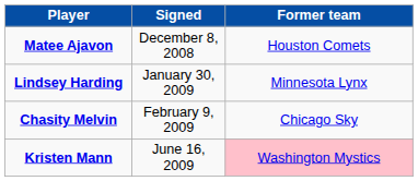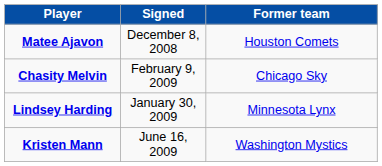rows swapped: Lindsey Harding <-> Chasity Melvin
Kristen Mann | Former team: pink background -> no background
